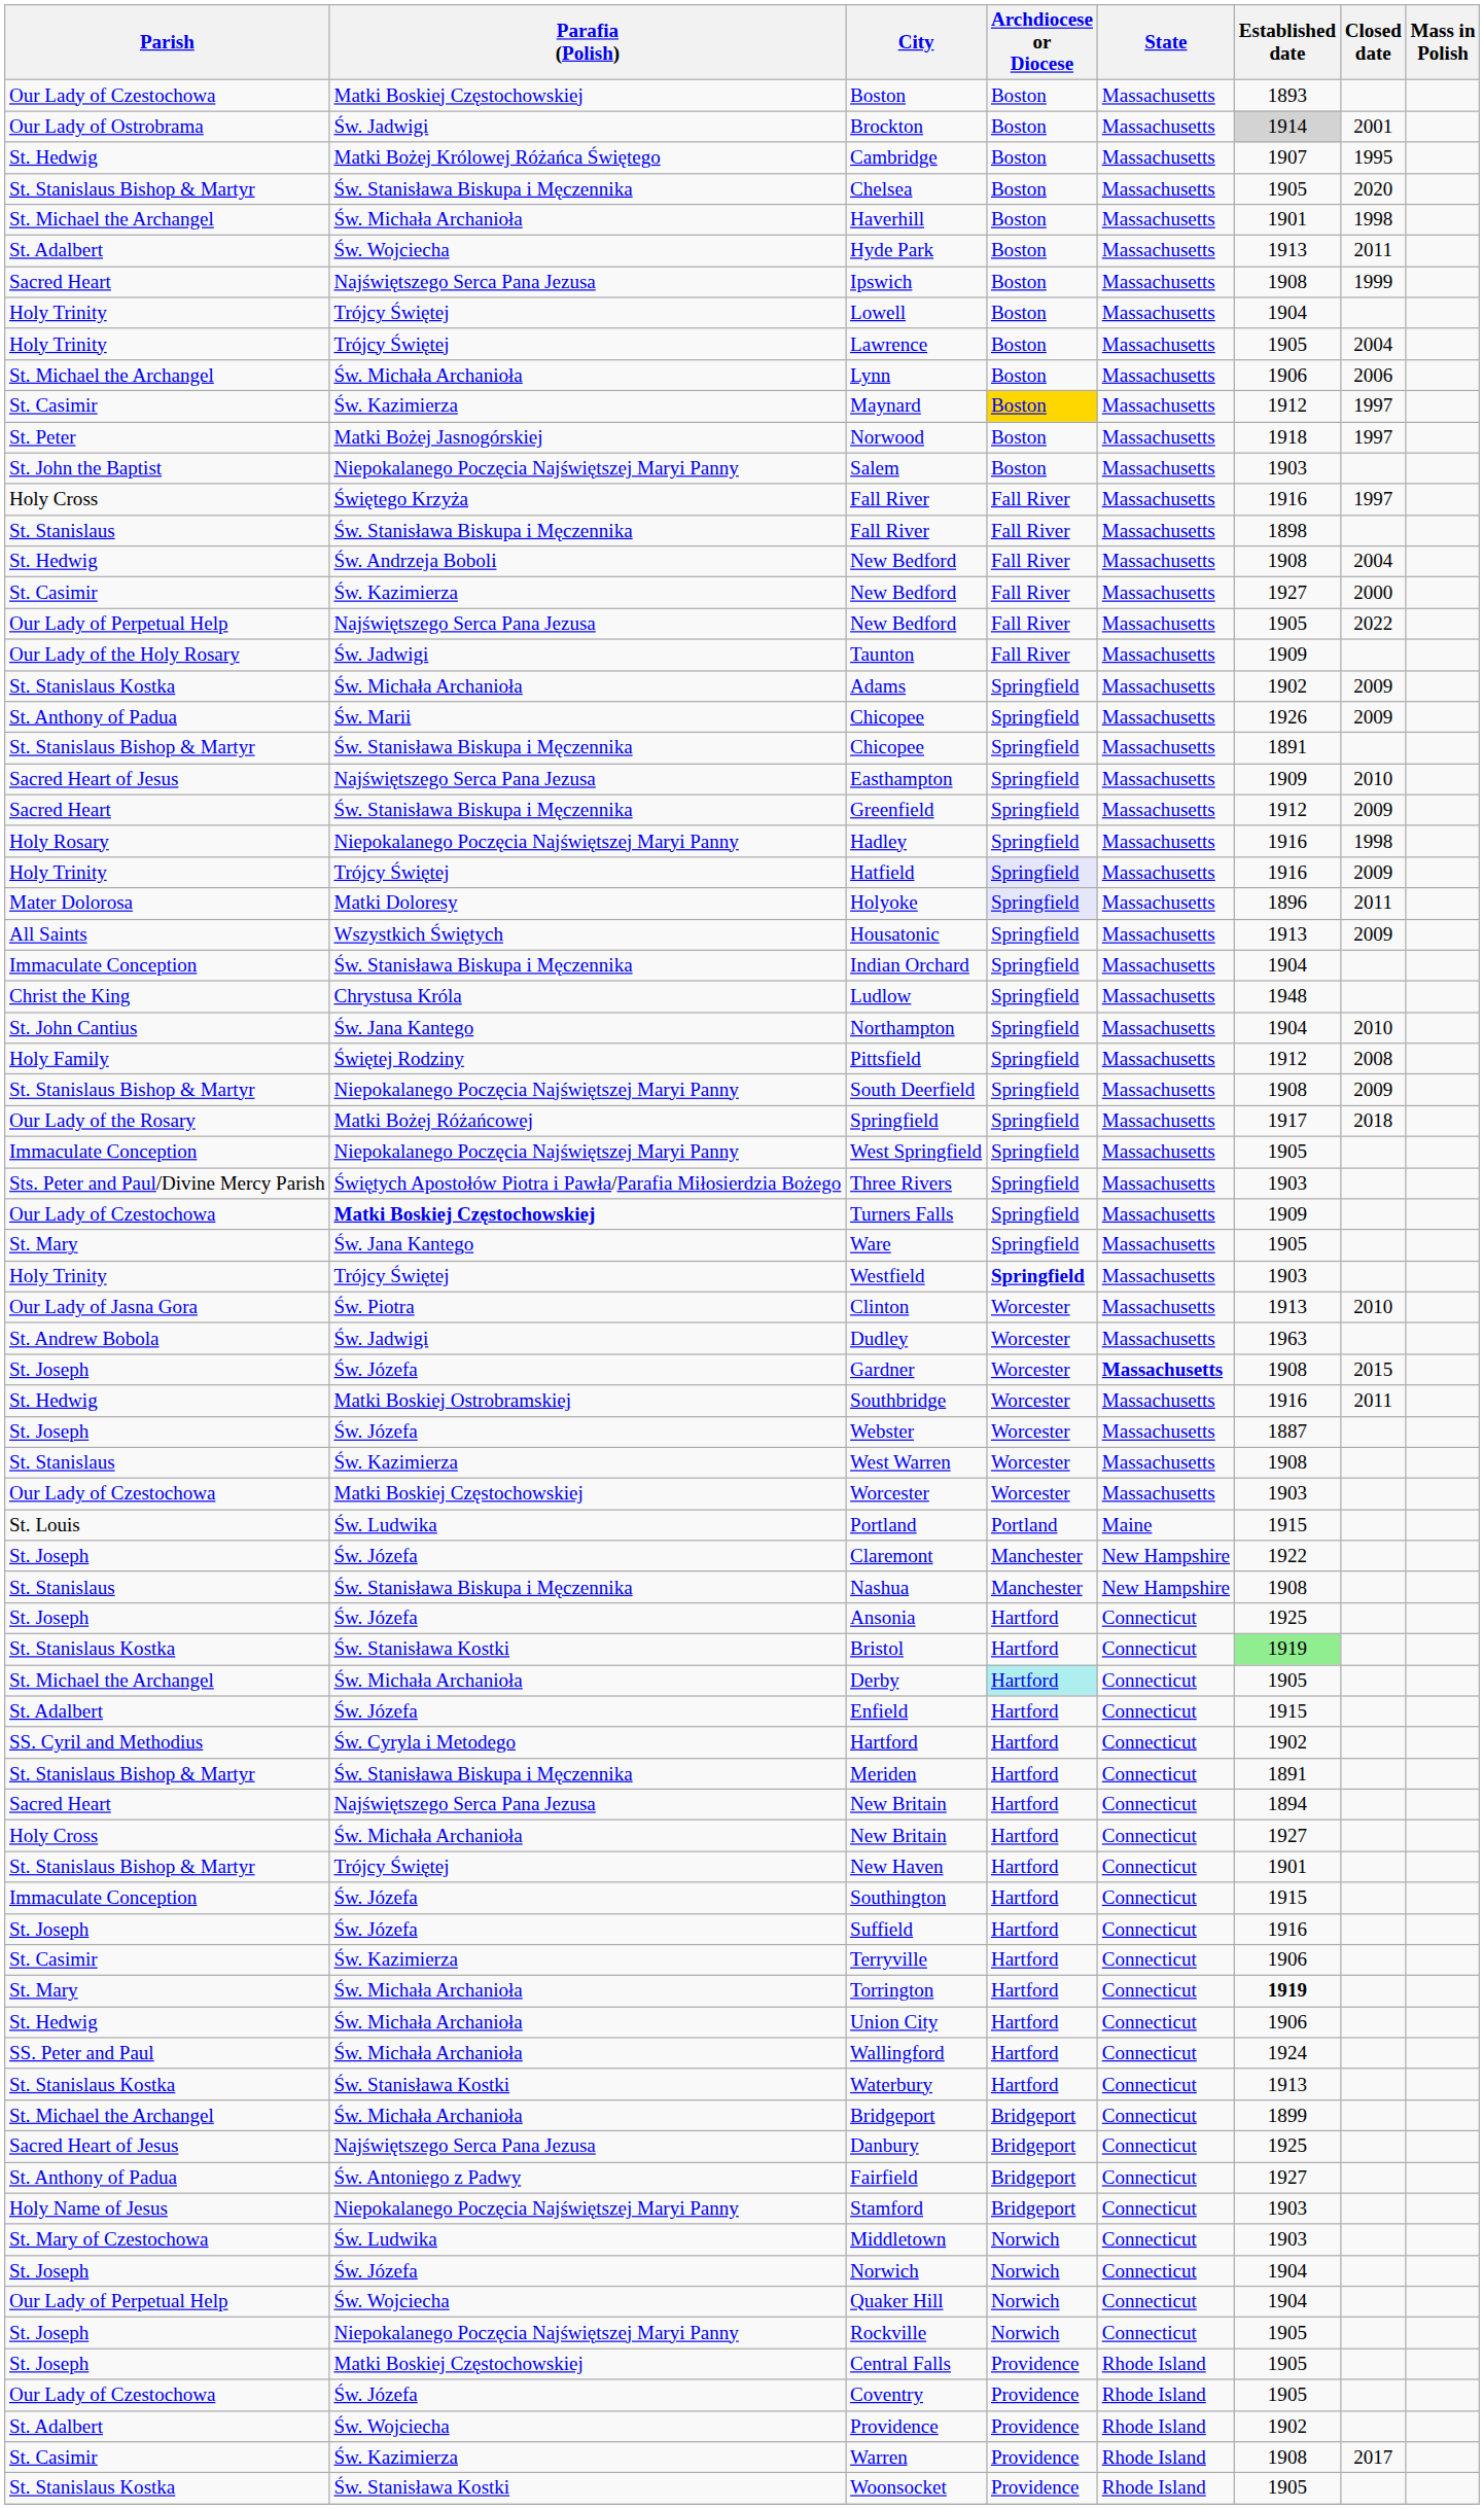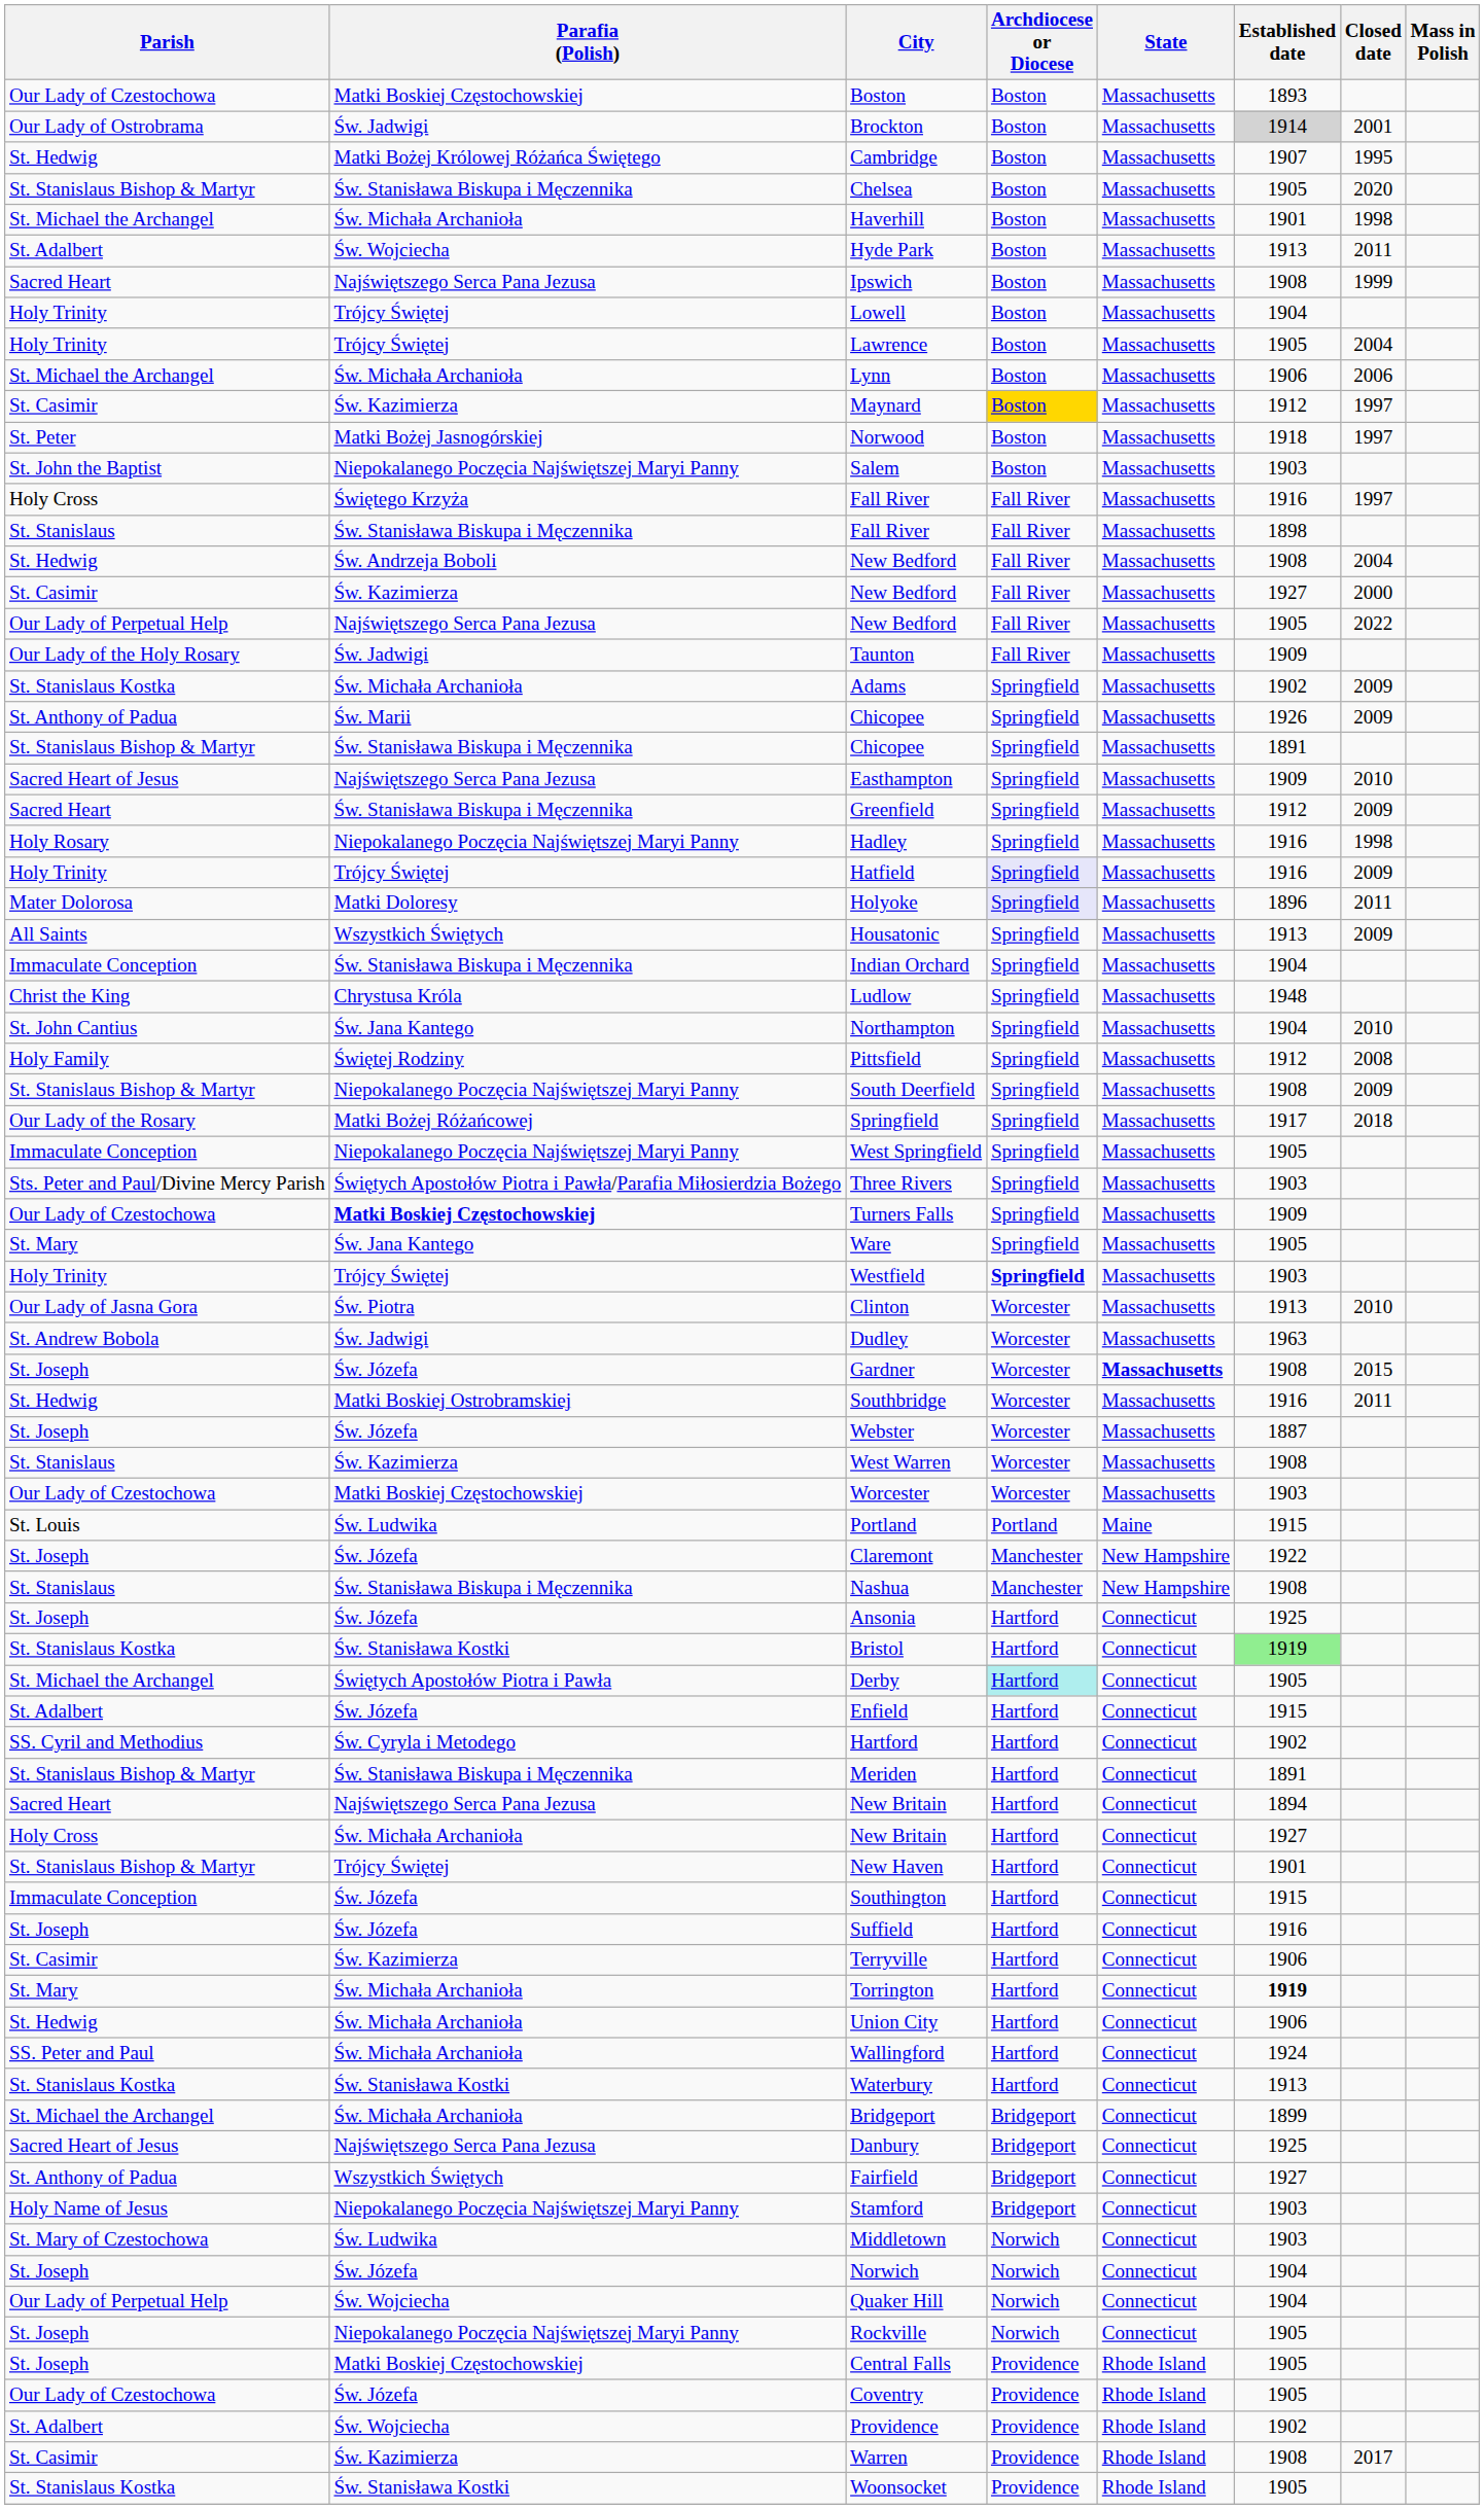Derby | Parafia (Polish): Św. Michała Archanioła -> Świętych Apostołów Piotra i Pawła
Fairfield | Parafia (Polish): Św. Antoniego z Padwy -> Wszystkich Świętych
